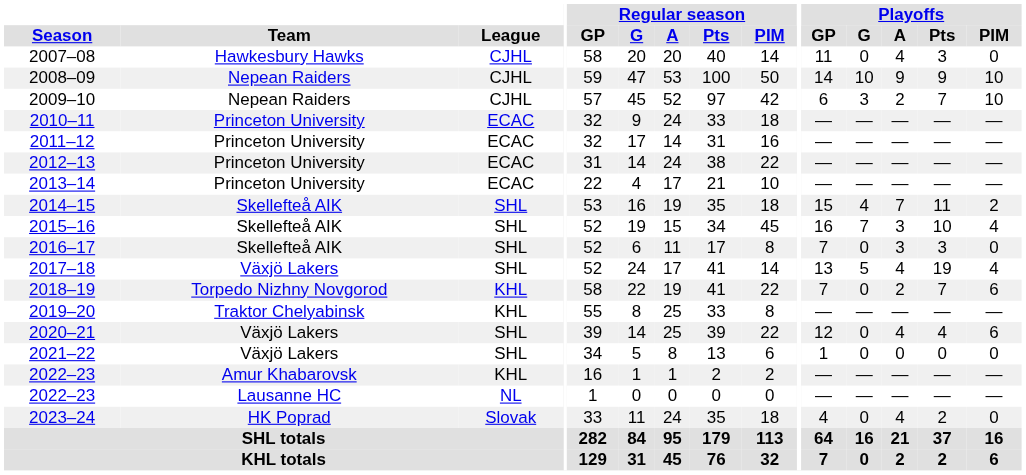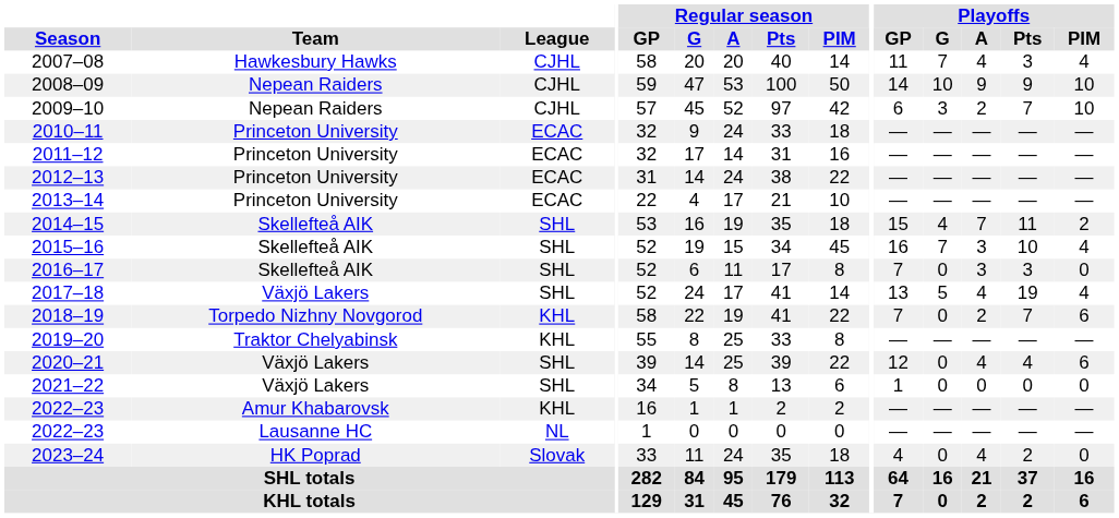2007–08 | Playoffs / G: 0 -> 7
2007–08 | Playoffs / PIM: 0 -> 4
